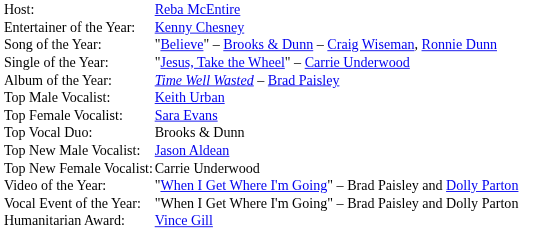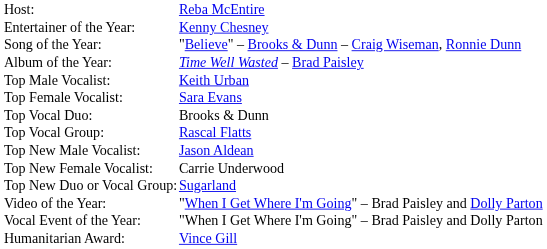- row: Single of the Year: | "Jesus, Take the Wheel" – Carrie Underwood
+ row: Top Vocal Group: | Rascal Flatts
+ row: Top New Duo or Vocal Group: | Sugarland
